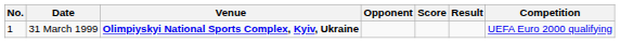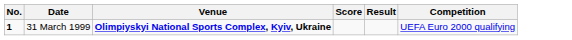- column: Opponent
31 March 1999 | No.: normal -> bold
